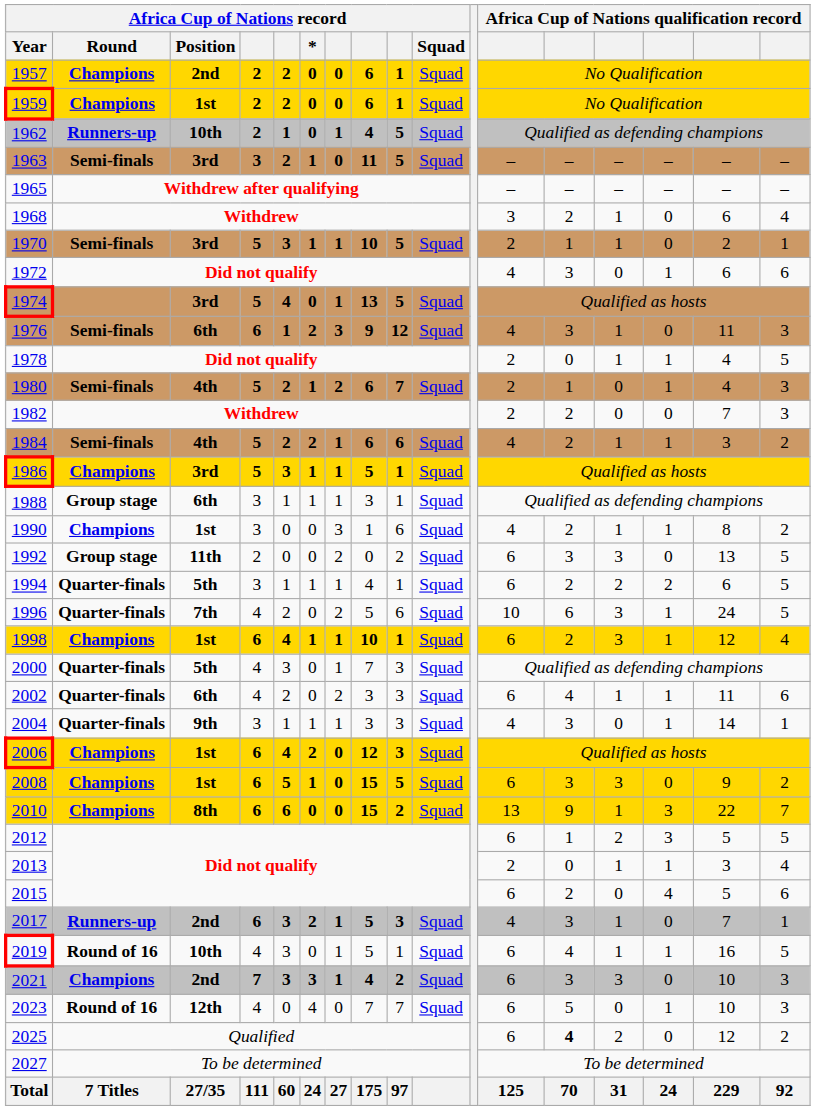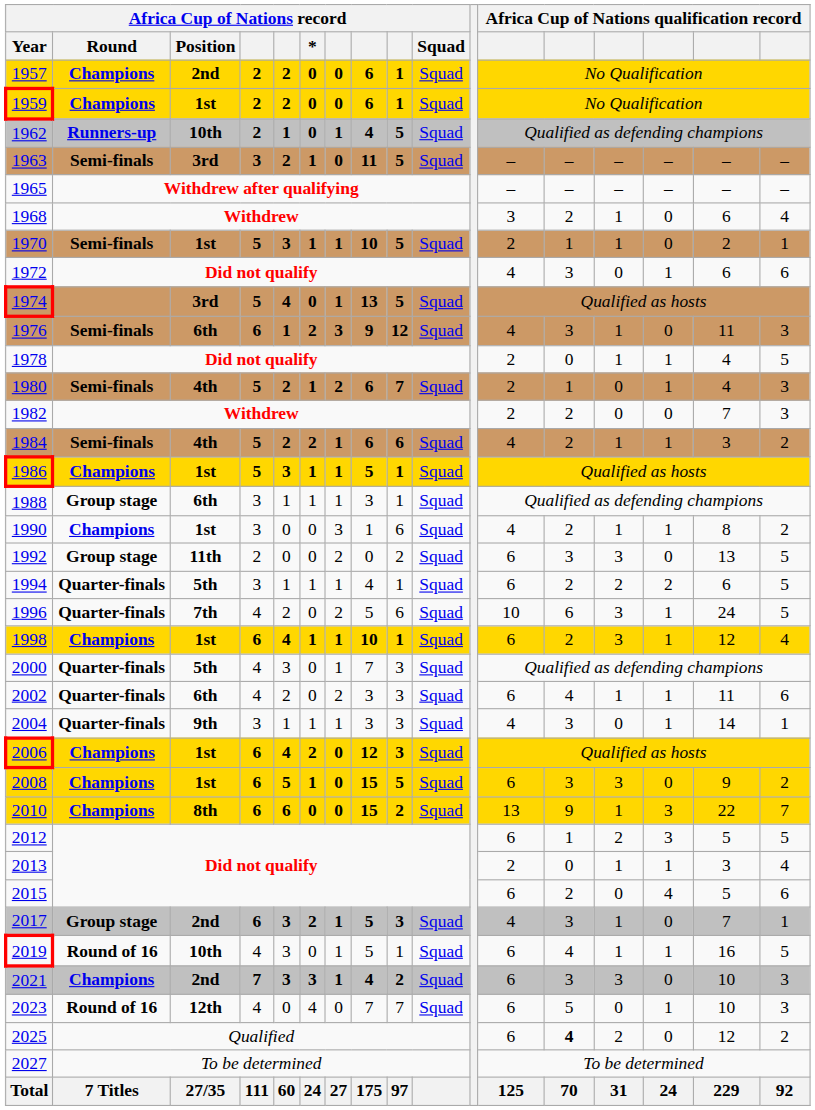1970 | Africa Cup of Nations record / Position: 3rd -> 1st
1986 | Africa Cup of Nations record / Position: 3rd -> 1st
2017 | Africa Cup of Nations record / Round: Runners-up -> Group stage
